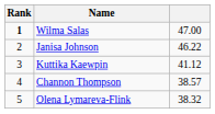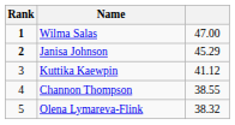Janisa Johnson | Rank: normal -> bold
Janisa Johnson | column 3: 46.22 -> 45.29
Channon Thompson | column 3: 38.57 -> 38.55
